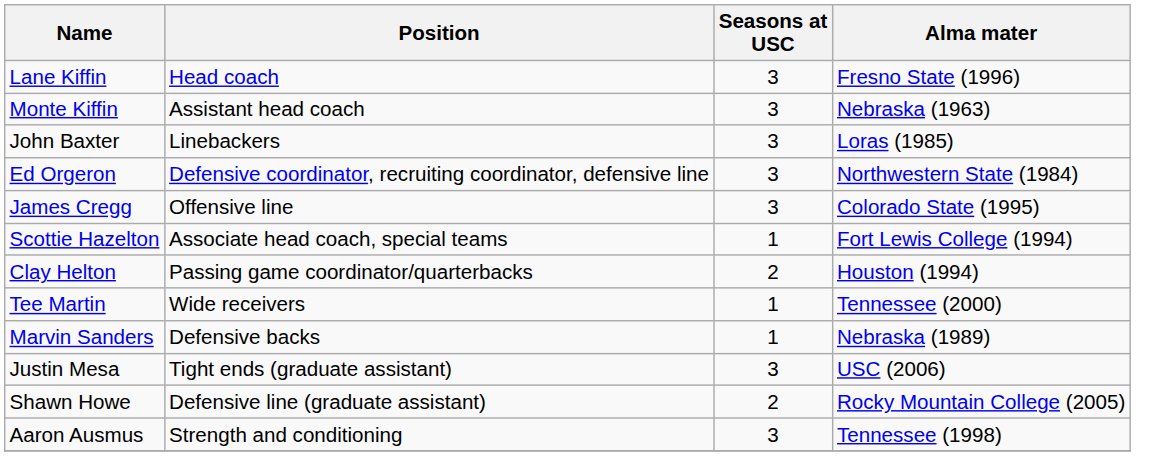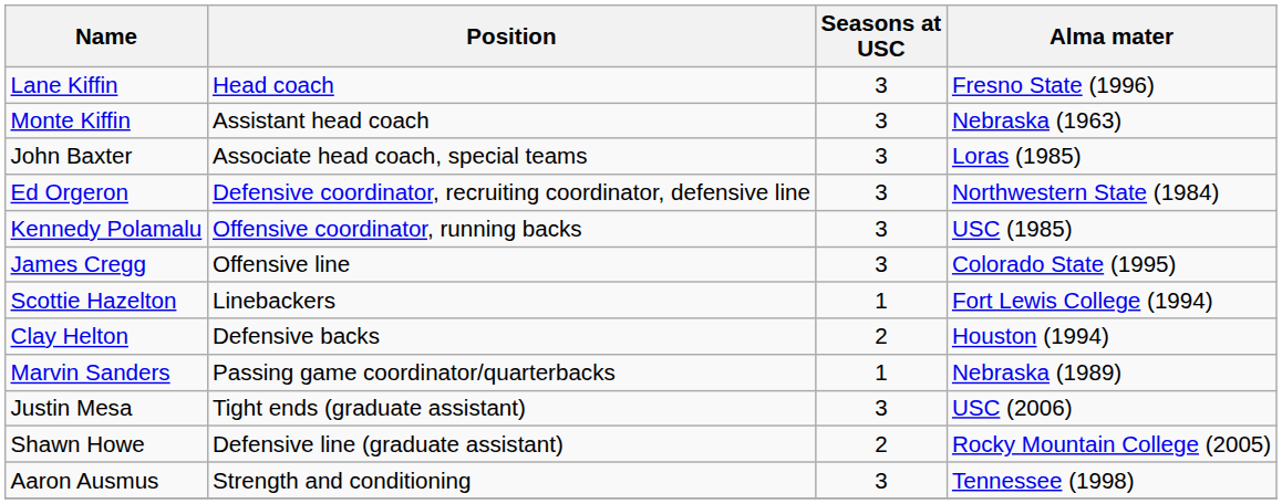John Baxter | Position: Linebackers -> Associate head coach, special teams
+ row: Kennedy Polamalu | Offensive coordinator, running backs | 3 | USC (1985)
Scottie Hazelton | Position: Associate head coach, special teams -> Linebackers
Clay Helton | Position: Passing game coordinator/quarterbacks -> Defensive backs
- row: Tee Martin | Wide receivers | 1 | Tennessee (2000)
Marvin Sanders | Position: Defensive backs -> Passing game coordinator/quarterbacks
